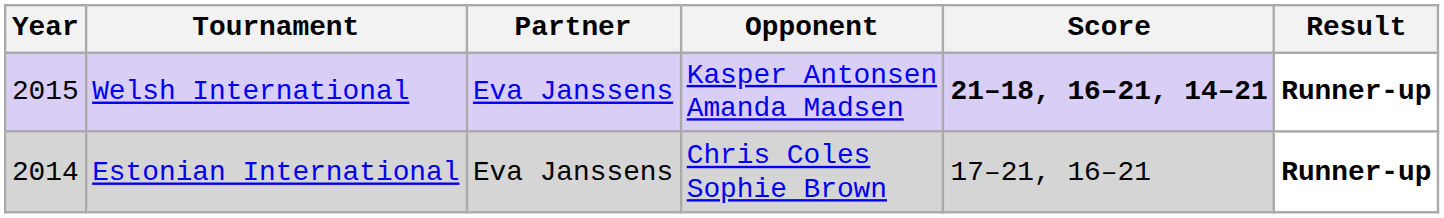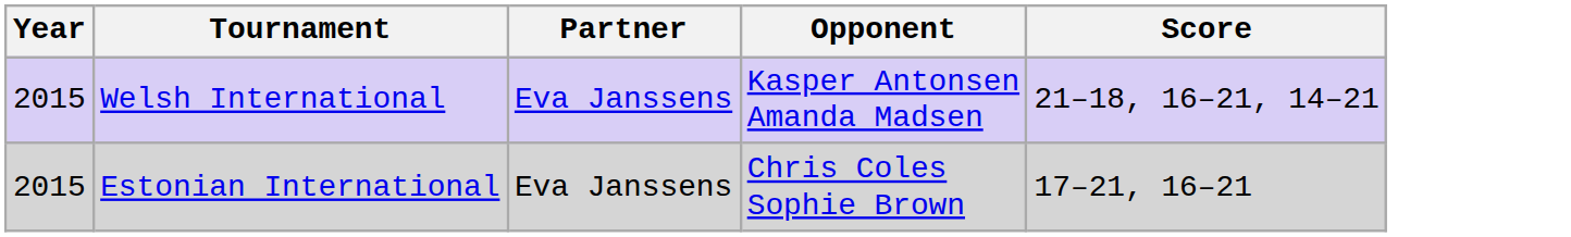- column: Result | Runner-up | Runner-up
Welsh International | Score: bold -> normal
Estonian International | Year: 2014 -> 2015
